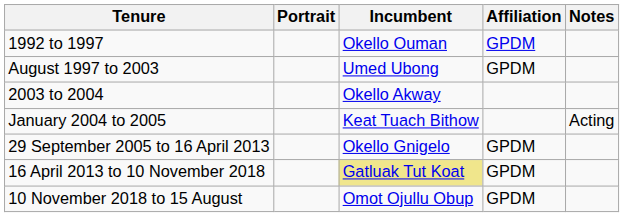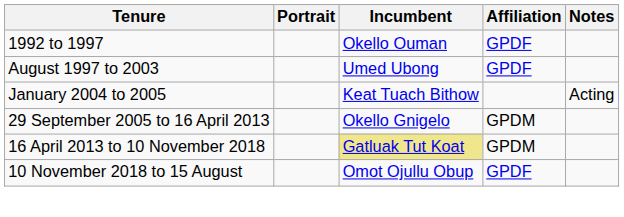1992 to 1997 | Affiliation: GPDM -> GPDF
August 1997 to 2003 | Affiliation: GPDM -> GPDF
- row: 2003 to 2004 | Okello Akway
10 November 2018 to 15 August | Affiliation: GPDM -> GPDF
